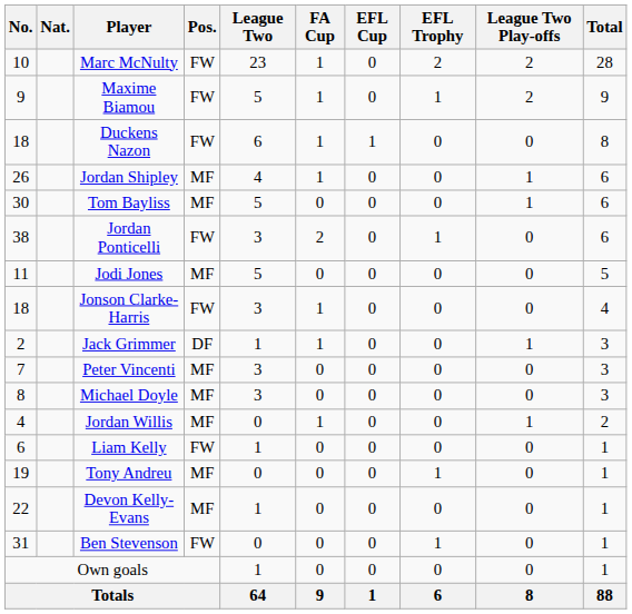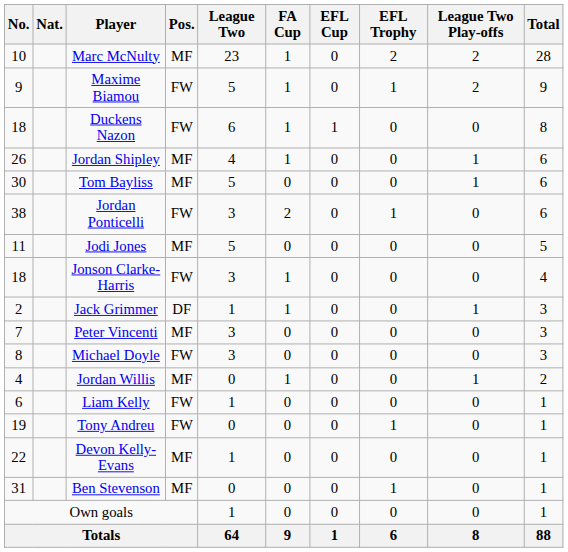Marc McNulty | Pos.: FW -> MF
Michael Doyle | Pos.: MF -> FW
Tony Andreu | Pos.: MF -> FW
Ben Stevenson | Pos.: FW -> MF
